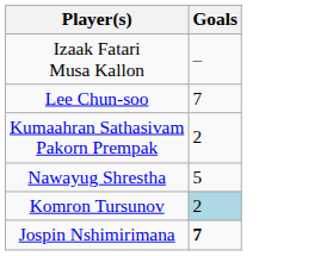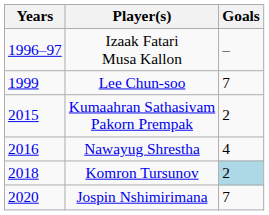+ column: Years | 1996–97 | 1999 | 2015 | 2016 | 2018 | 2020
Nawayug Shrestha | Goals: 5 -> 4
Jospin Nshimirimana | Goals: bold -> normal
